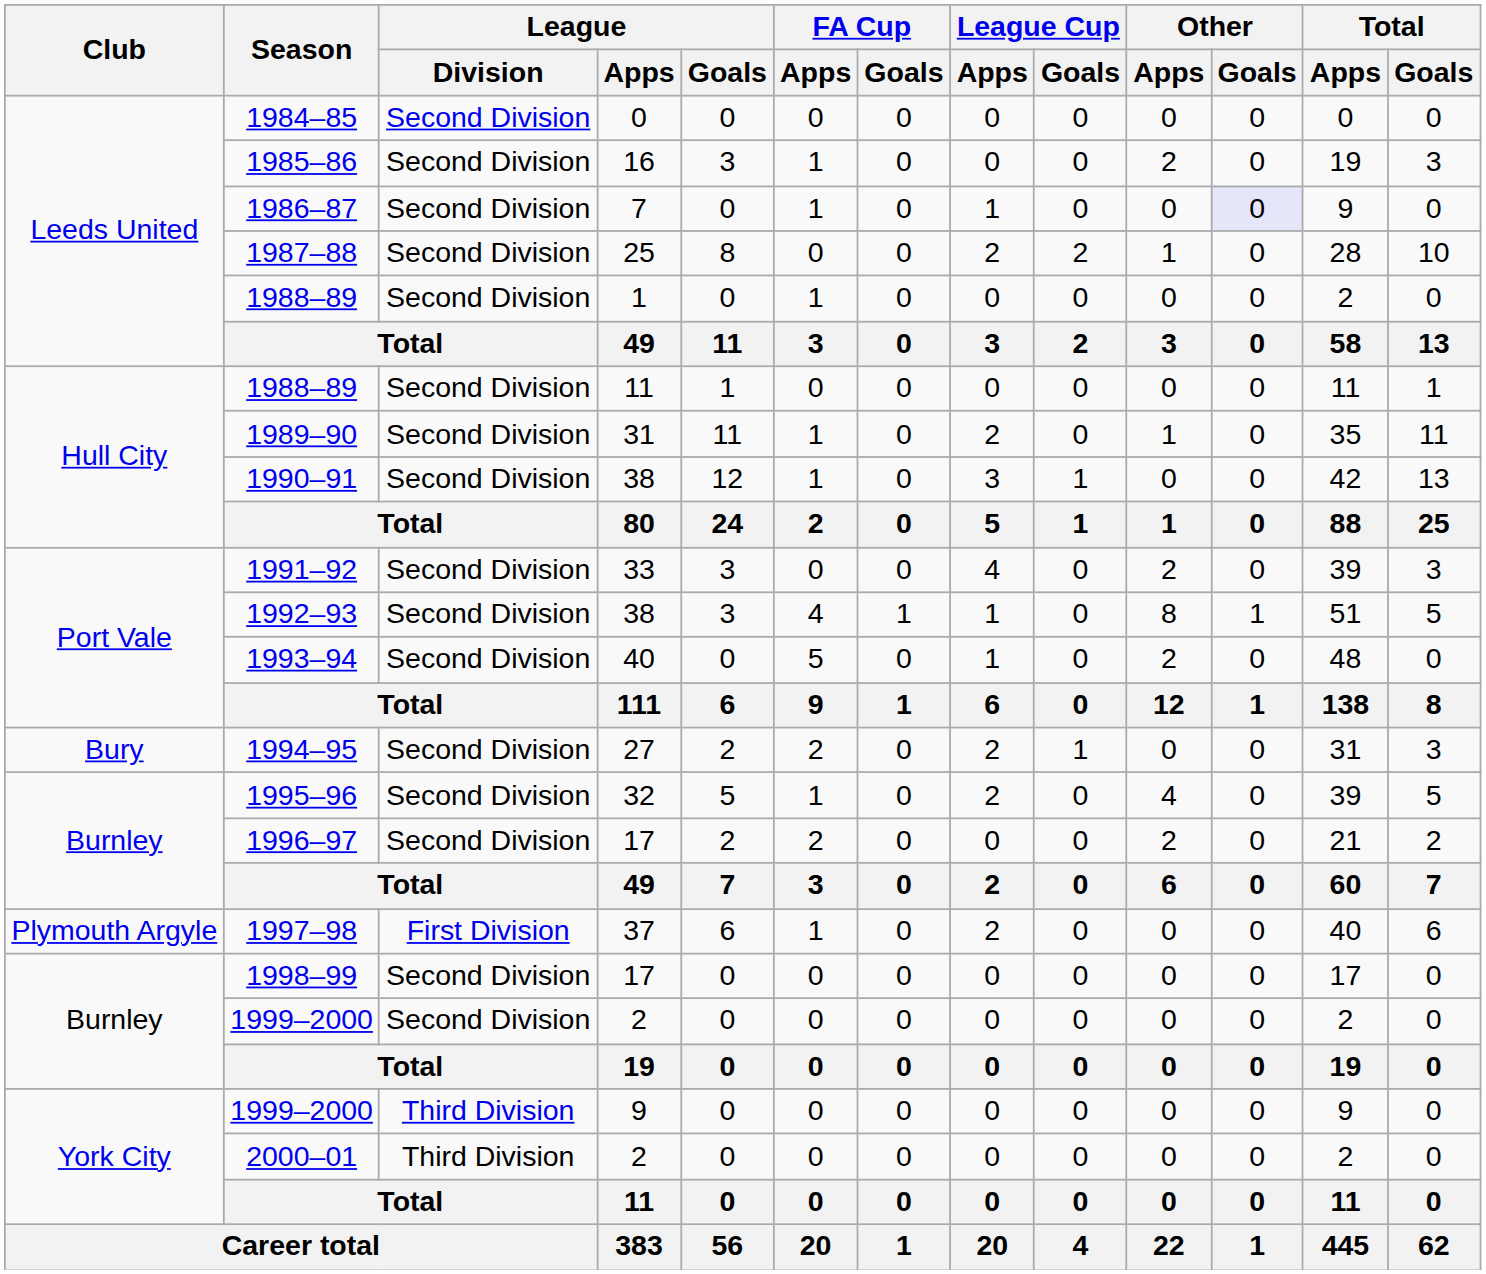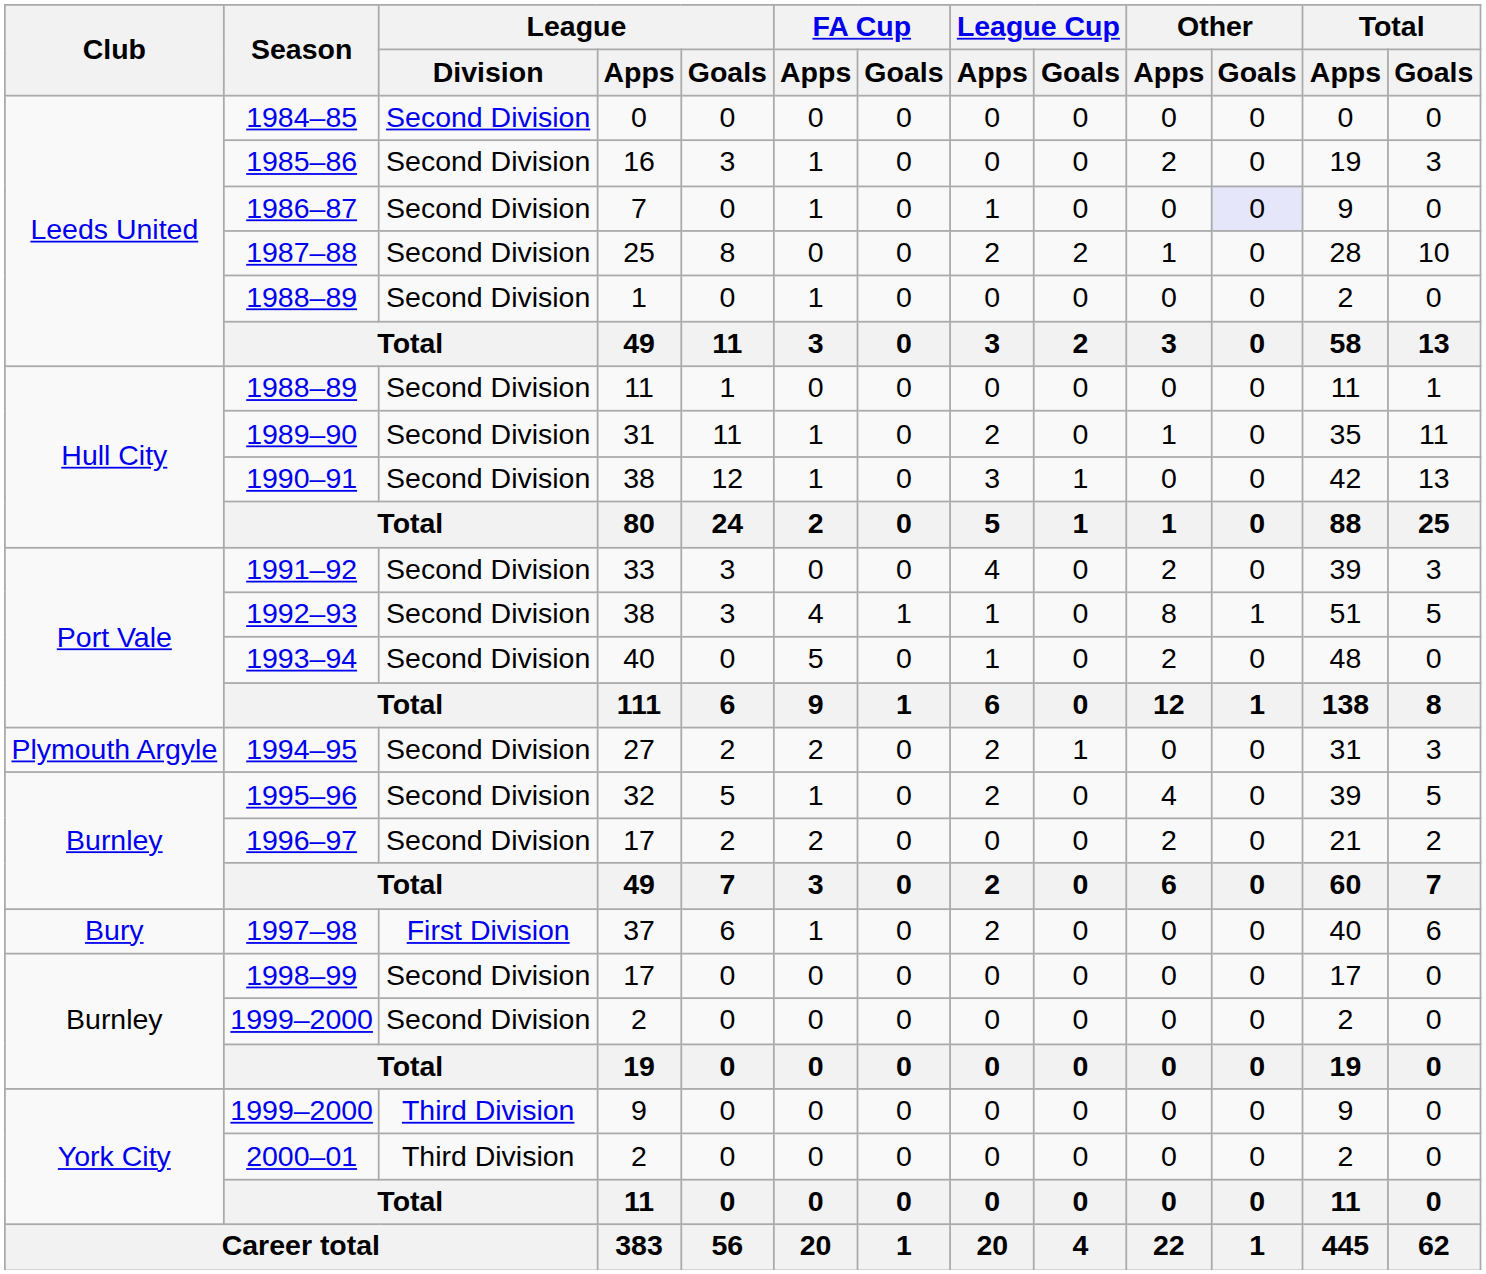1994–95 | Club: Bury -> Plymouth Argyle
1997–98 | Club: Plymouth Argyle -> Bury
